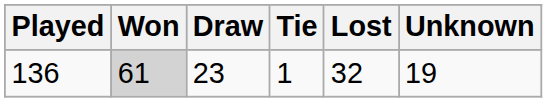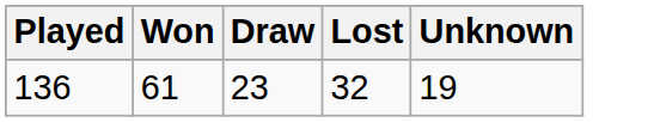- column: Tie | 1
136 | Won: lightgrey background -> no background
